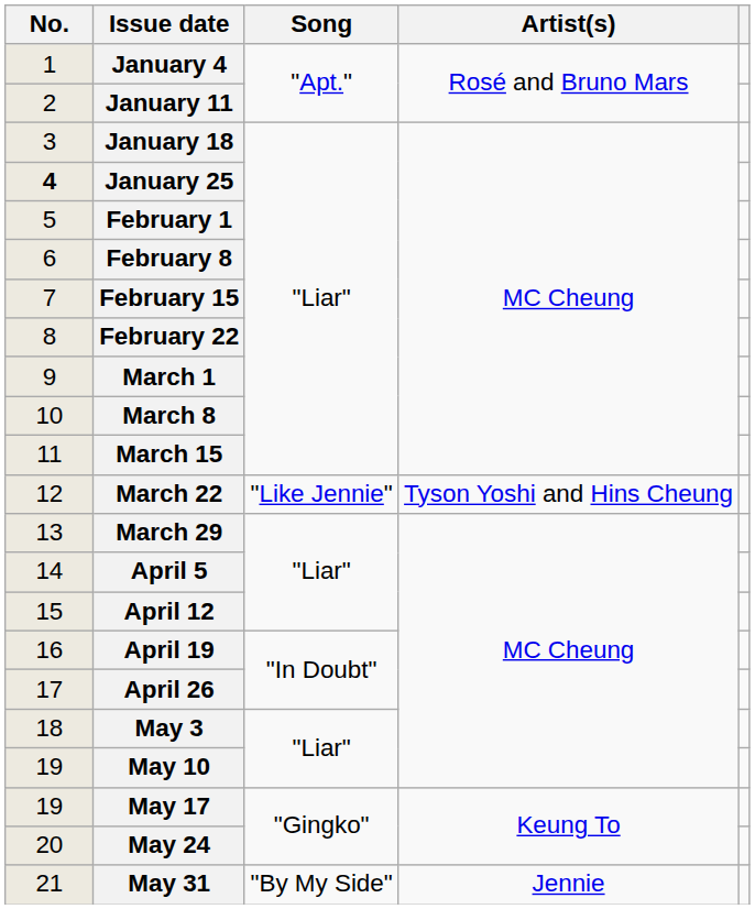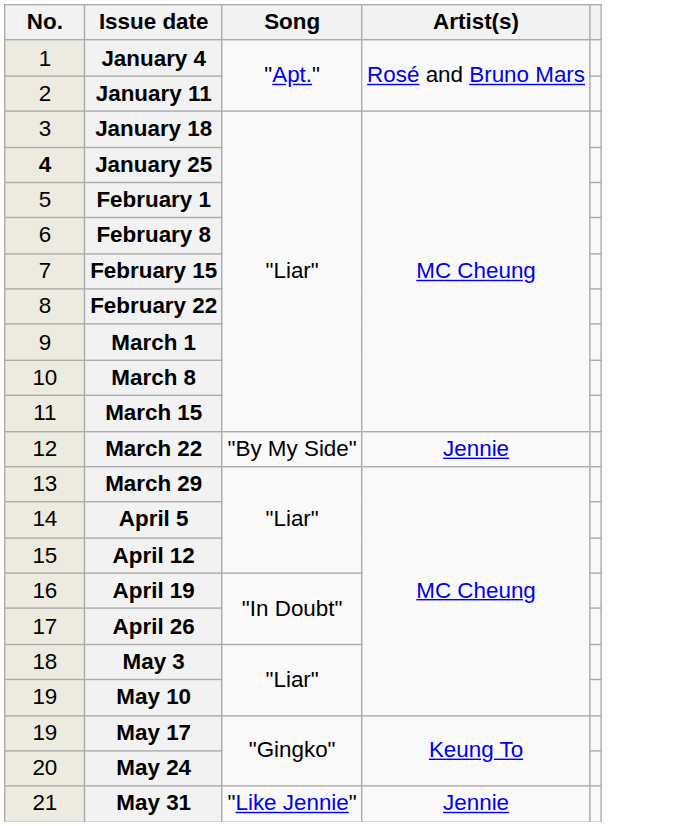March 22 | Song: "Like Jennie" -> "By My Side"
March 22 | Artist(s): Tyson Yoshi and Hins Cheung -> Jennie
May 31 | Song: "By My Side" -> "Like Jennie"
